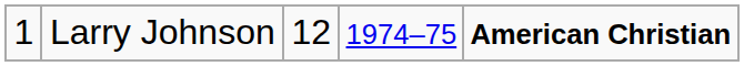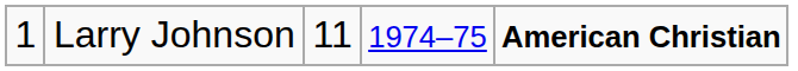Larry Johnson | column 3: 12 -> 11
